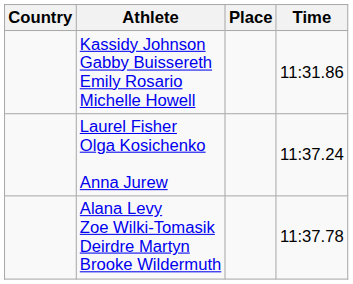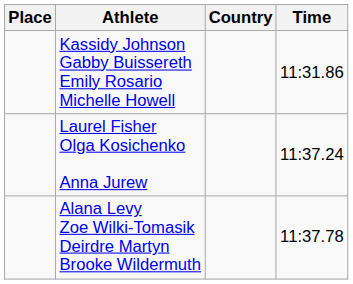columns swapped: Place <-> Country
